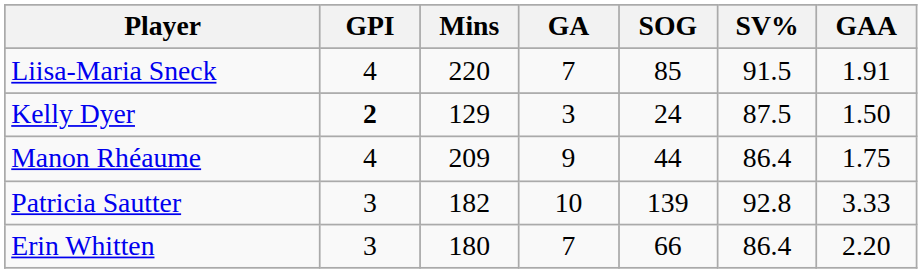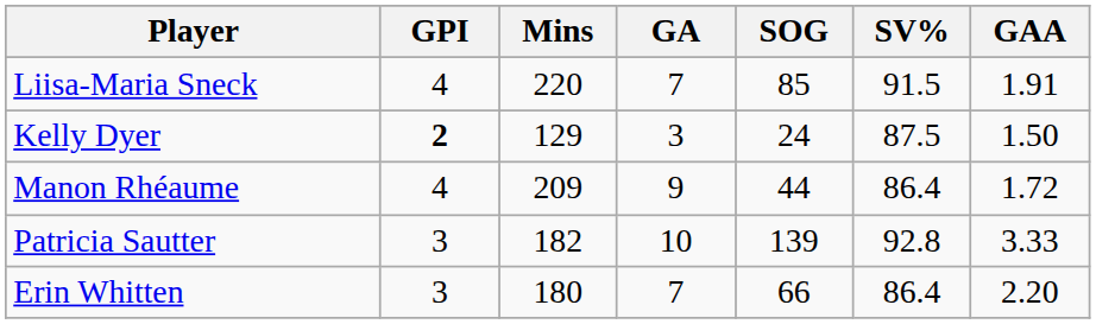Manon Rhéaume | GAA: 1.75 -> 1.72
